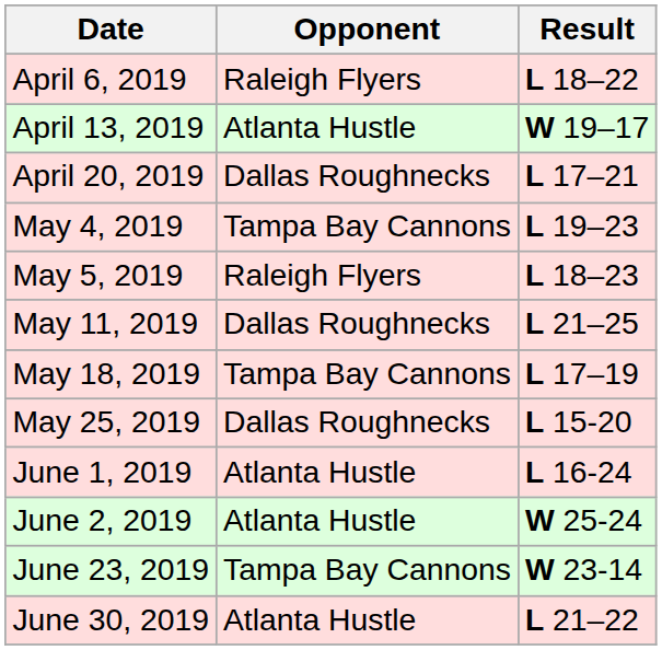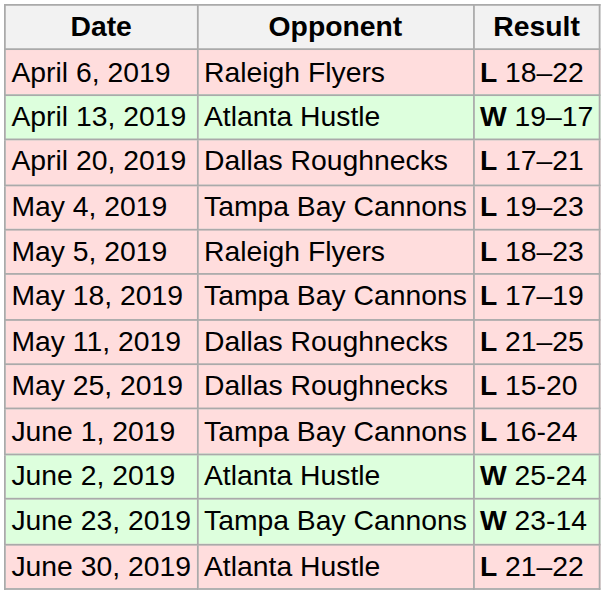rows swapped: May 11, 2019 <-> May 18, 2019
June 1, 2019 | Opponent: Atlanta Hustle -> Tampa Bay Cannons
